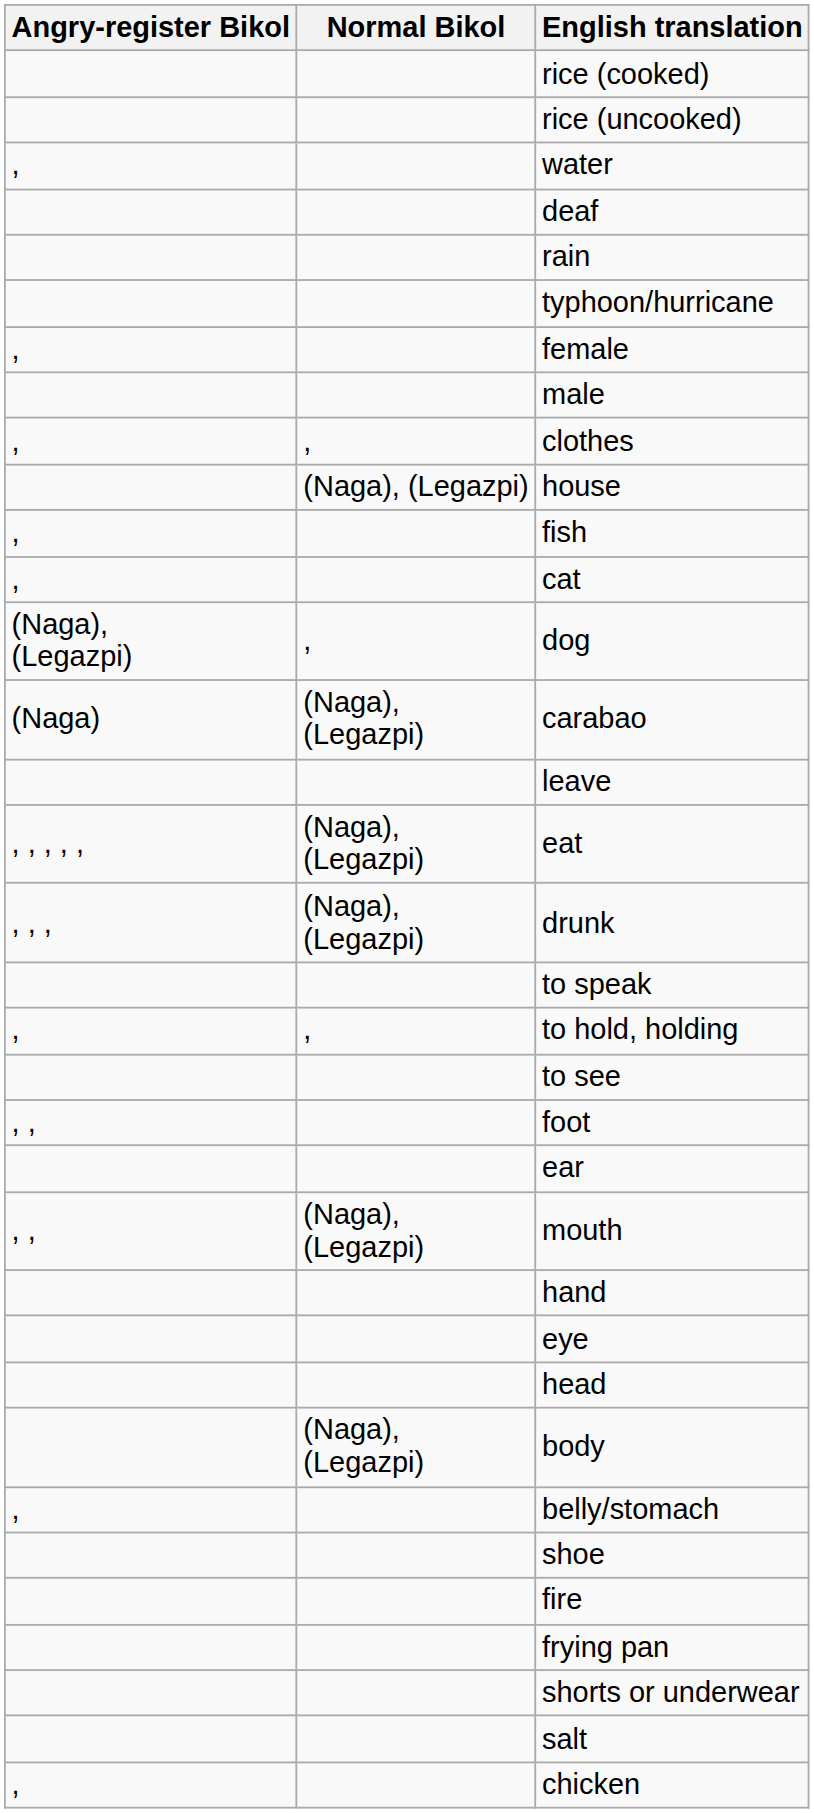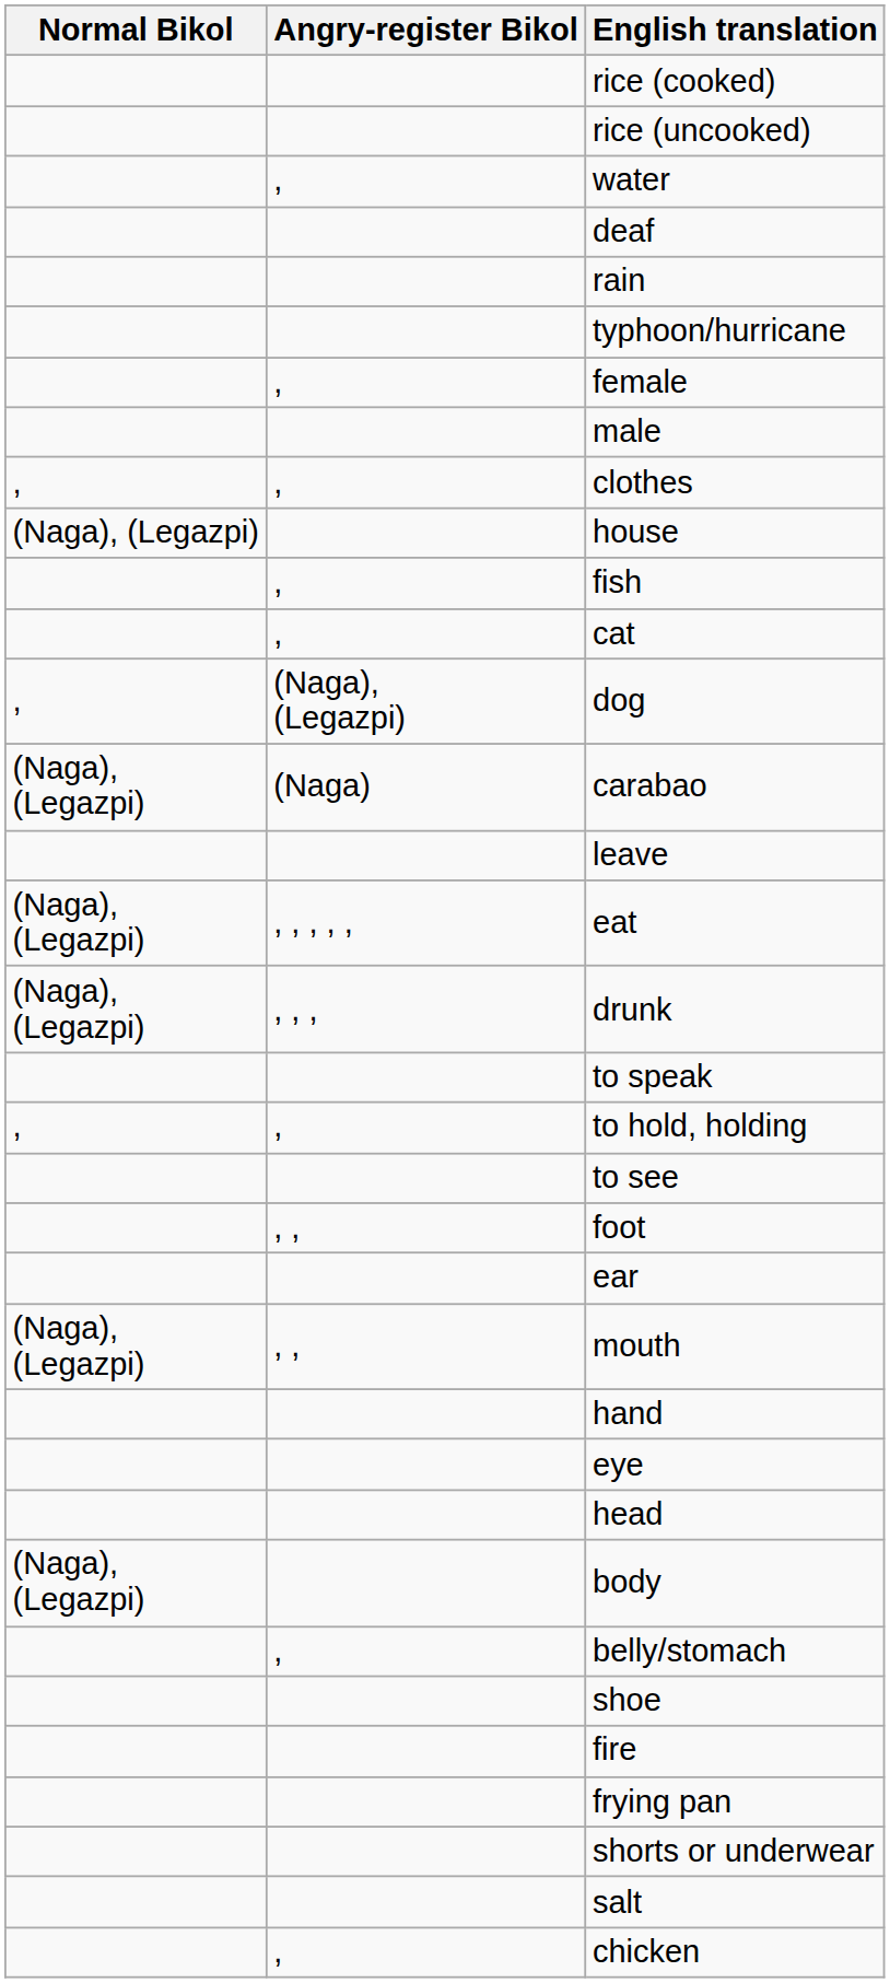columns swapped: Normal Bikol <-> Angry-register Bikol
